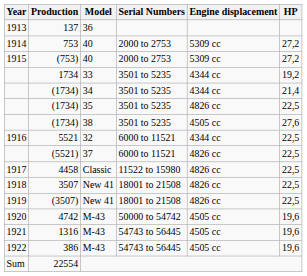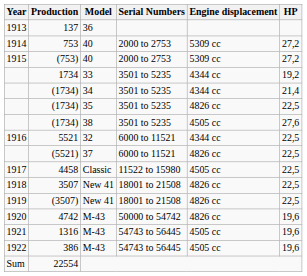4458 | Engine displacement: 4826 cc -> 4505 cc
4742 | Engine displacement: 4505 cc -> 4826 cc
